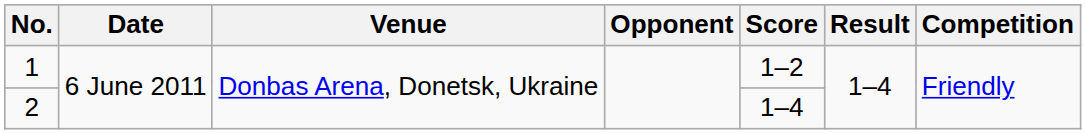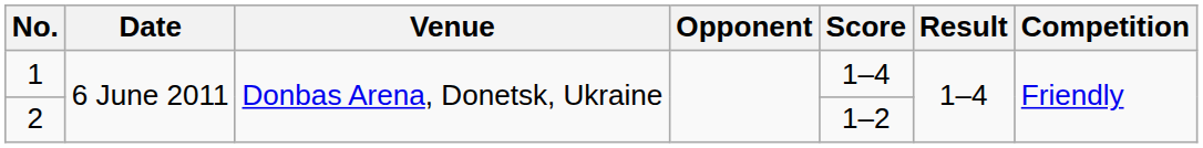1 | Score: 1–2 -> 1–4
2 | Score: 1–4 -> 1–2
